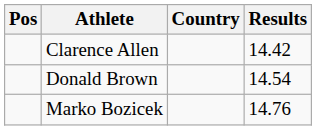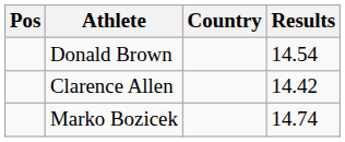rows swapped: Clarence Allen <-> Donald Brown
Marko Bozicek | Results: 14.76 -> 14.74
